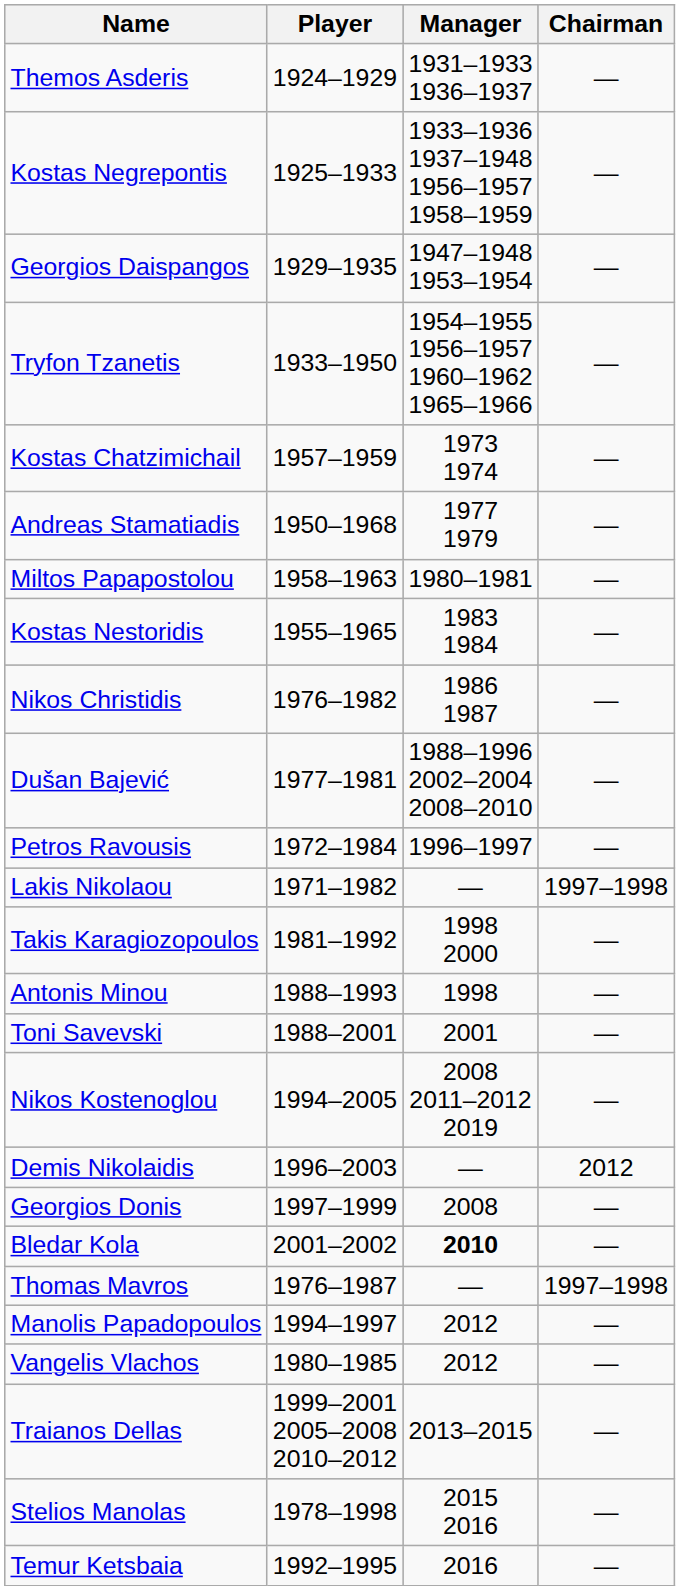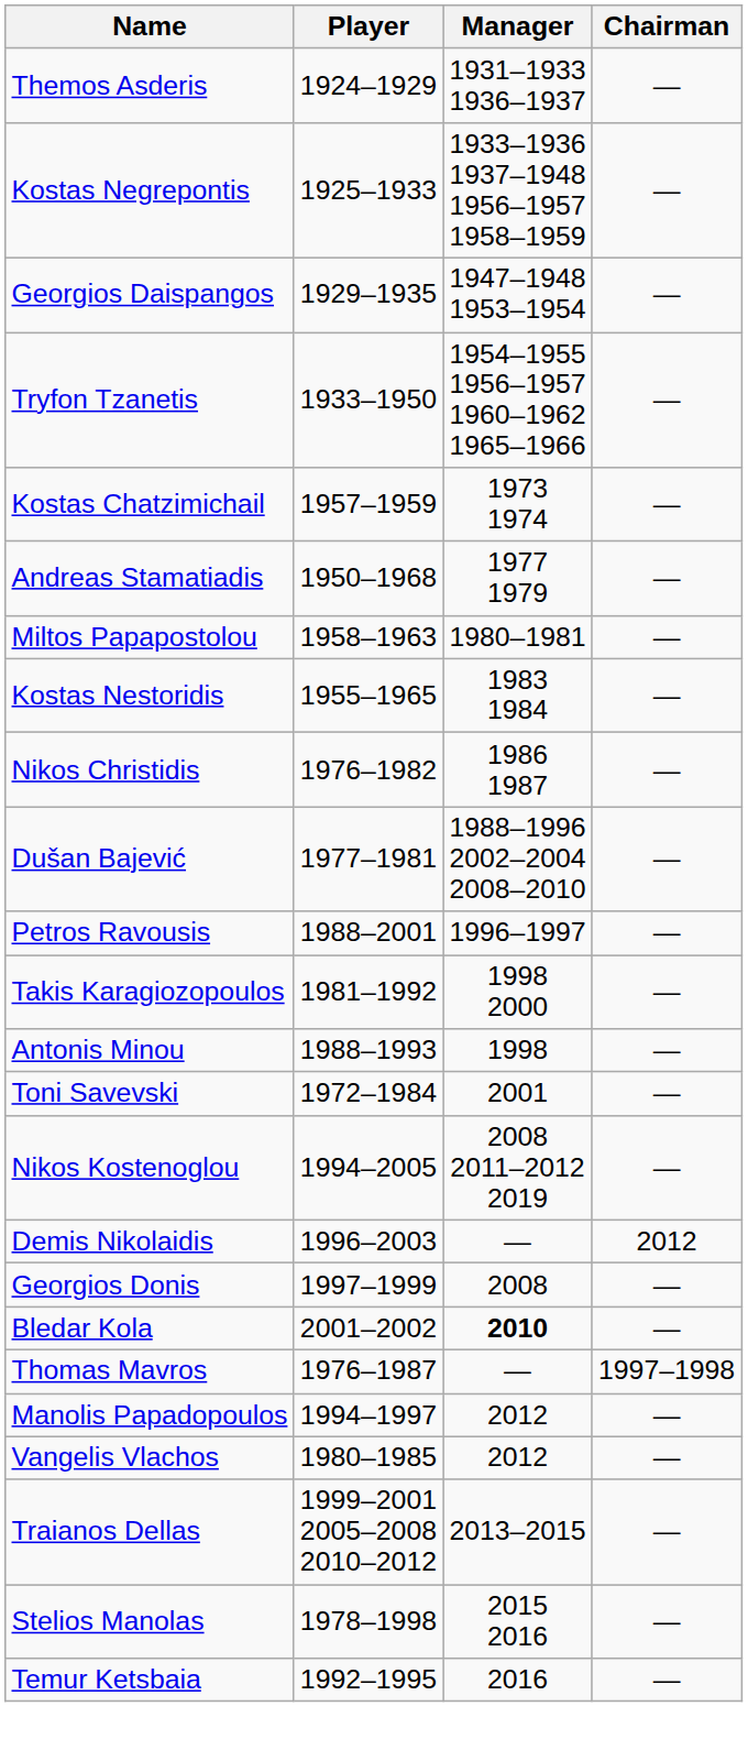Petros Ravousis | Player: 1972–1984 -> 1988–2001
- row: Lakis Nikolaou | 1971–1982 | — | 1997–1998
Toni Savevski | Player: 1988–2001 -> 1972–1984
